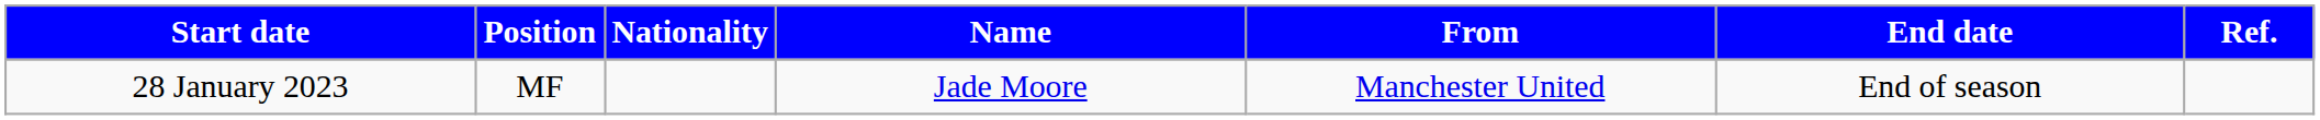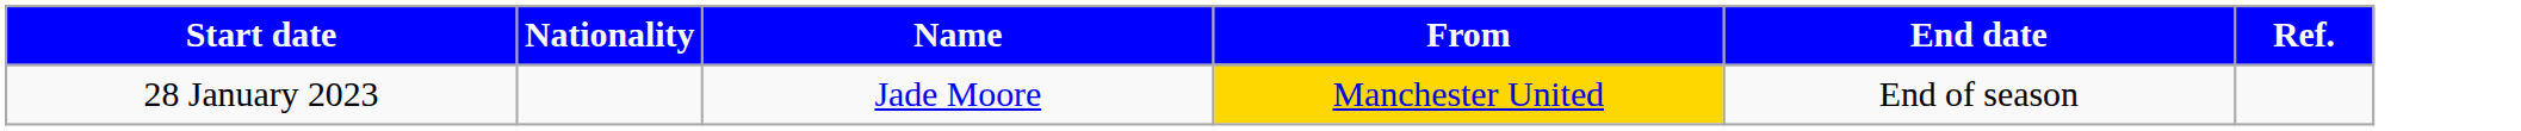- column: Position | MF
28 January 2023 | From: no background -> gold background
